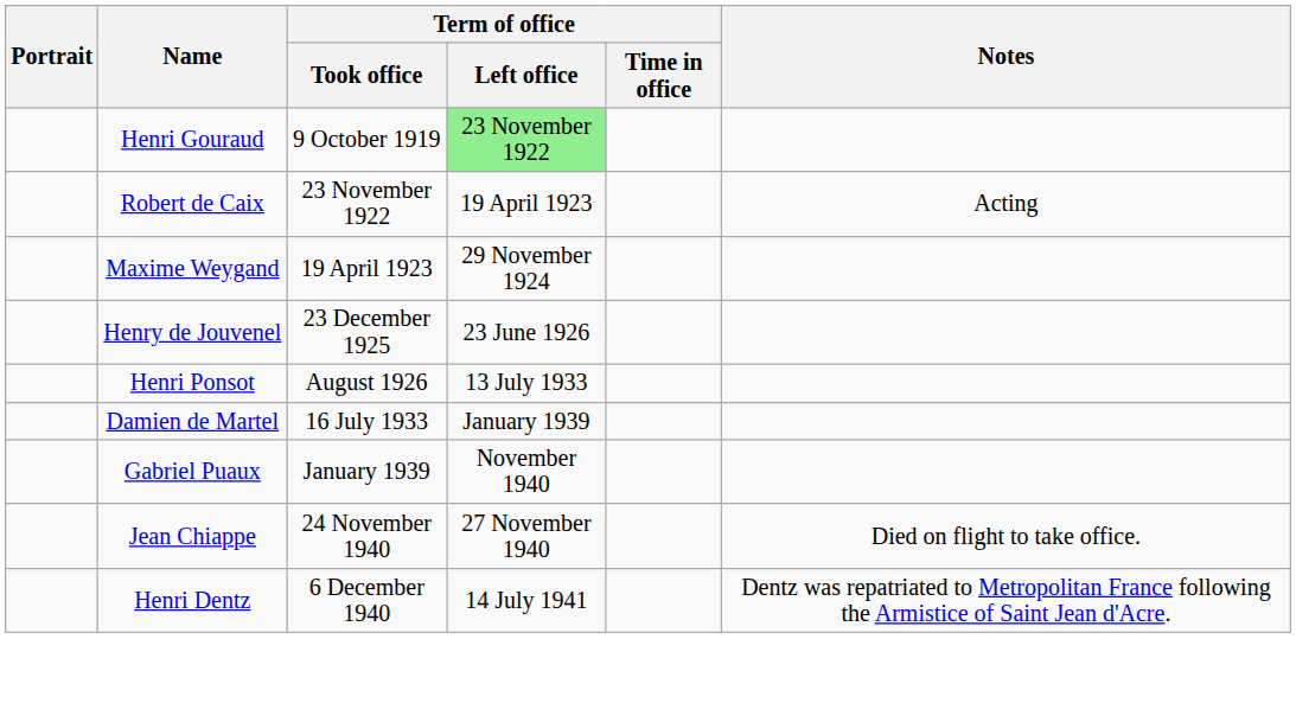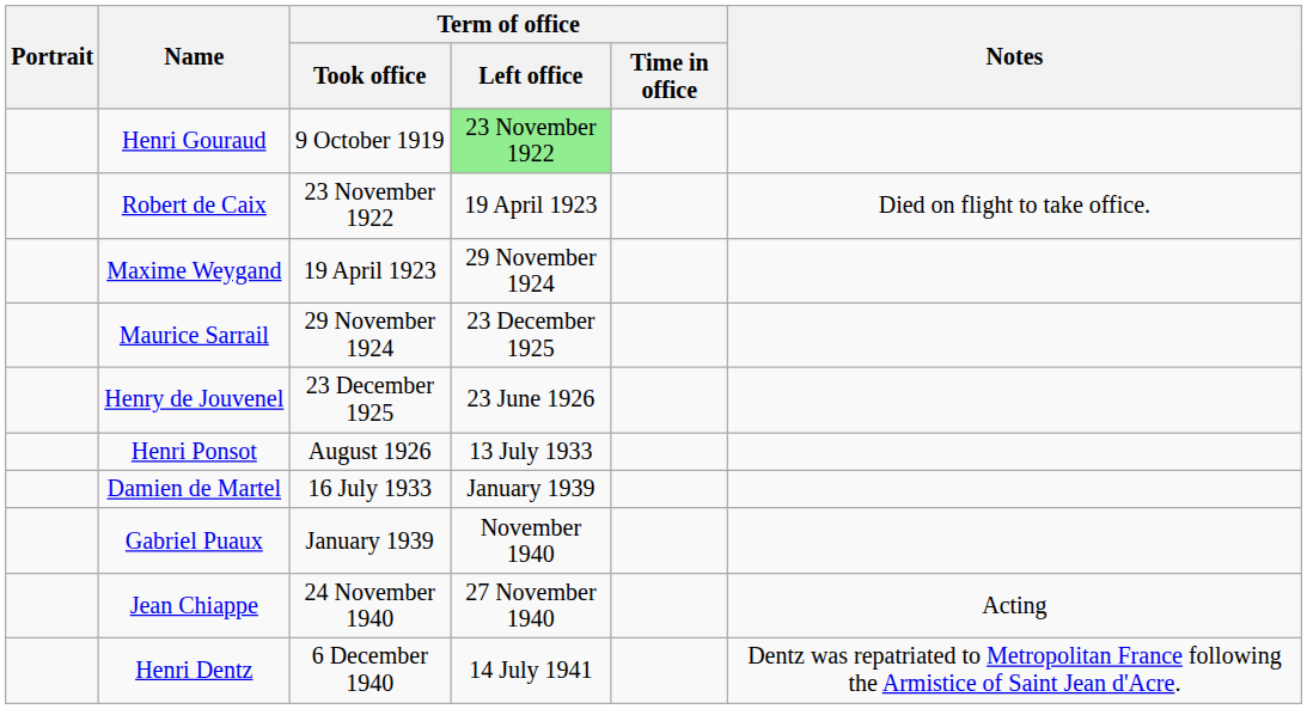Robert de Caix | Notes: Acting -> Died on flight to take office.
+ row: Maurice Sarrail | 29 November 1924 | 23 December 1925
Jean Chiappe | Notes: Died on flight to take office. -> Acting
